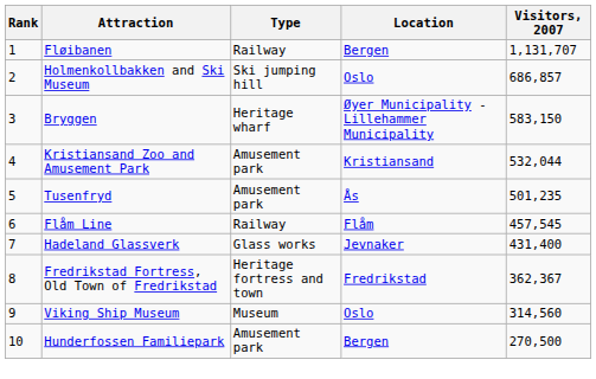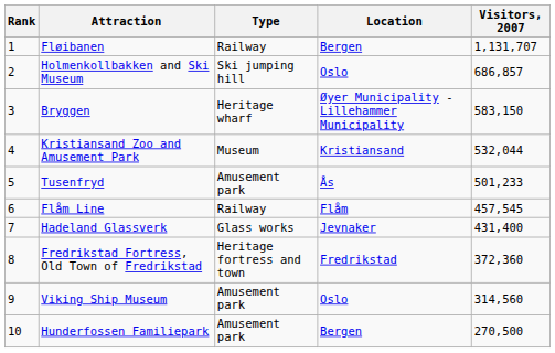Kristiansand Zoo and Amusement Park | Type: Amusement park -> Museum
Tusenfryd | Visitors, 2007: 501,235 -> 501,233
Fredrikstad Fortress, Old Town of Fredrikstad | Visitors, 2007: 362,367 -> 372,360
Viking Ship Museum | Type: Museum -> Amusement park
